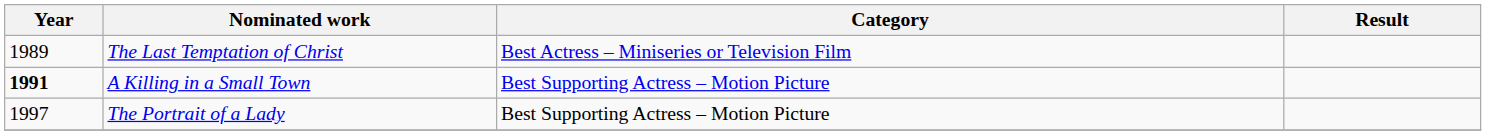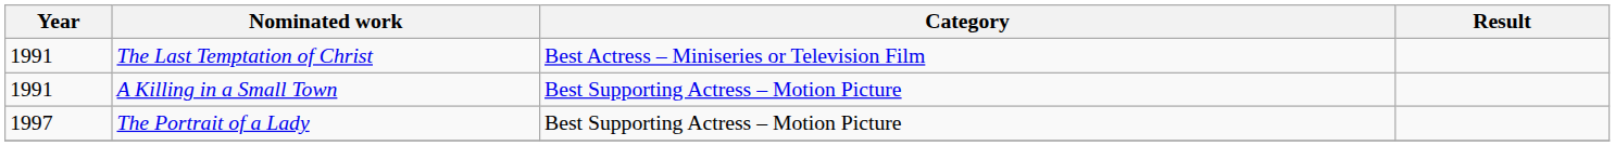The Last Temptation of Christ | Year: 1989 -> 1991
A Killing in a Small Town | Year: bold -> normal
